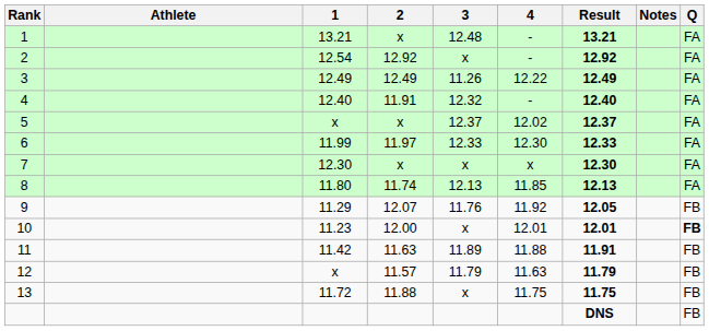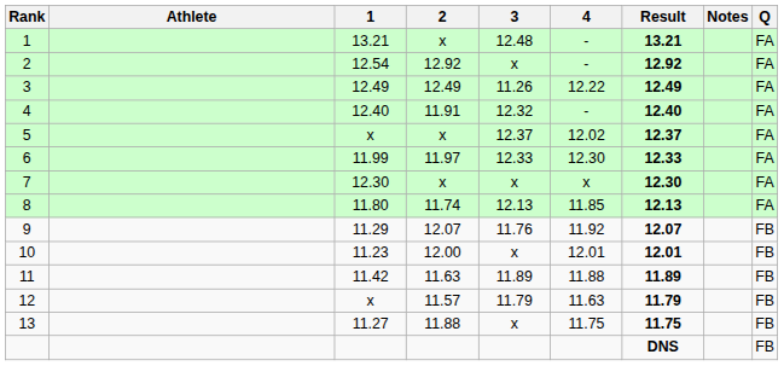9 | Result: 12.05 -> 12.07
10 | Q: bold -> normal
11 | Result: 11.91 -> 11.89
13 | 1: 11.72 -> 11.27
